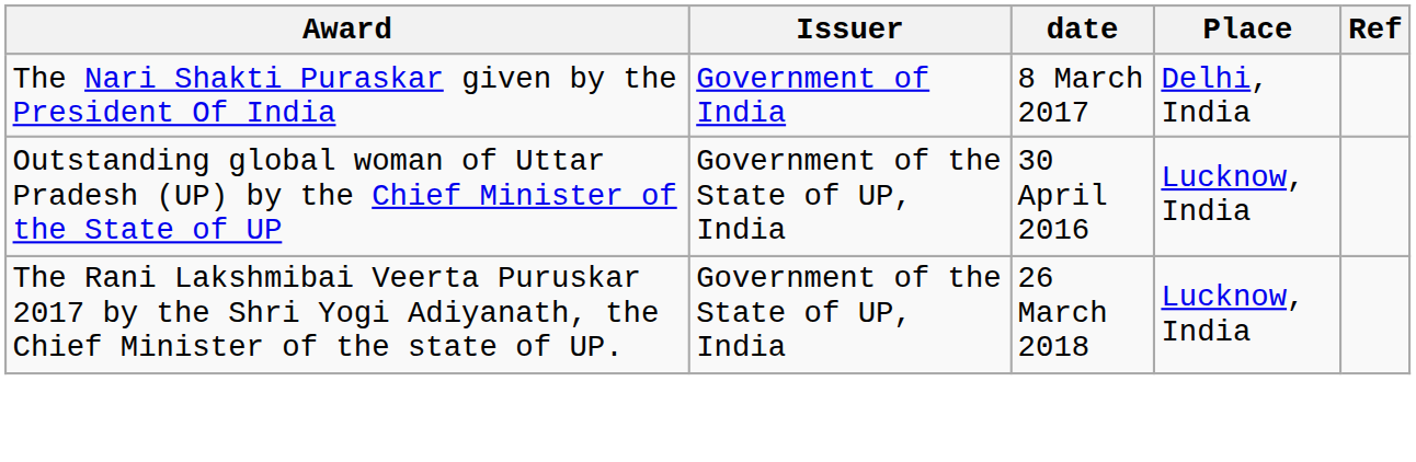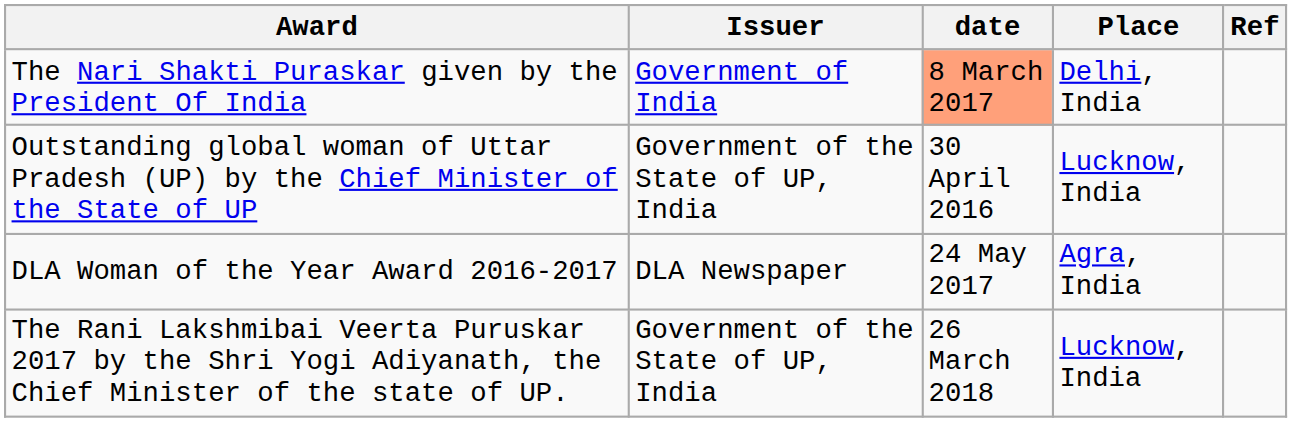The Nari Shakti Puraskar given by the President Of India | date: no background -> lightsalmon background
+ row: DLA Woman of the Year Award 2016-2017 | DLA Newspaper | 24 May 2017 | Agra, India
